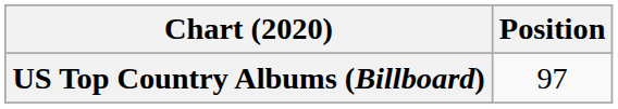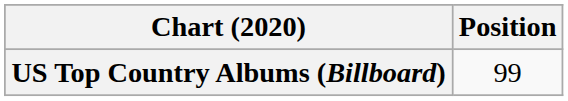US Top Country Albums (Billboard) | Position: 97 -> 99
